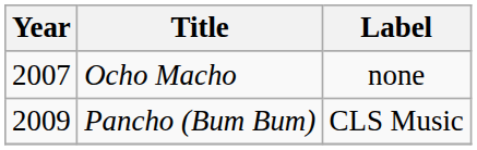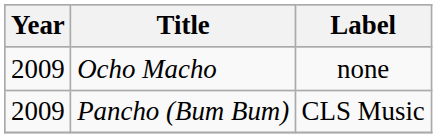Ocho Macho | Year: 2007 -> 2009
